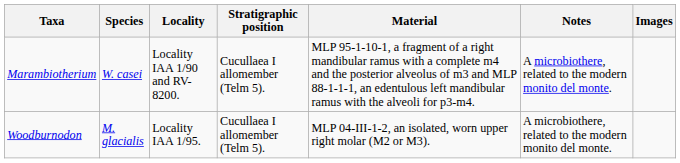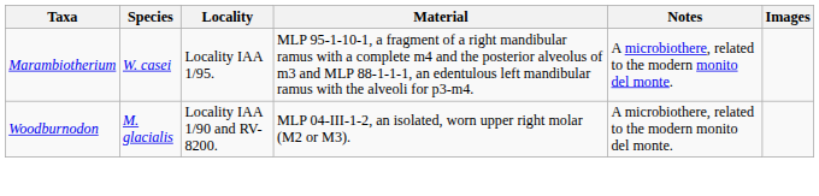- column: Stratigraphic position | Cucullaea I allomember (Telm 5). | Cucullaea I allomember (Telm 5).
Marambiotherium | Locality: Locality IAA 1/90 and RV-8200. -> Locality IAA 1/95.
Woodburnodon | Locality: Locality IAA 1/95. -> Locality IAA 1/90 and RV-8200.
